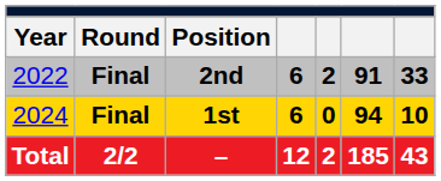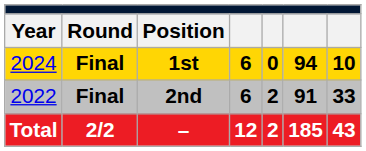rows swapped: 2nd <-> 1st
